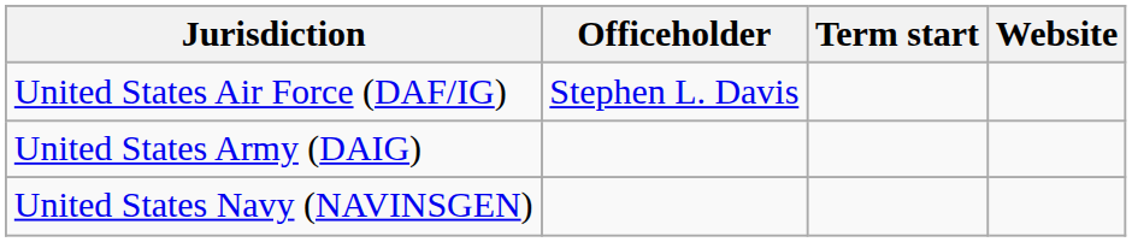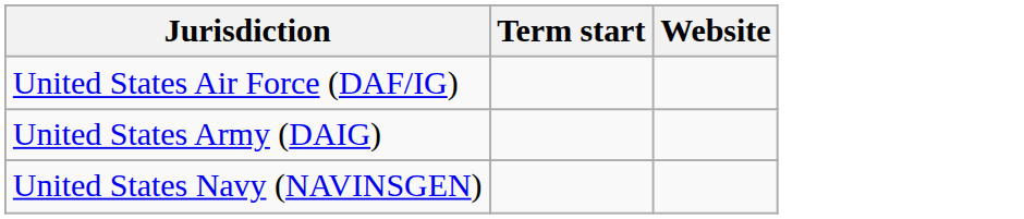- column: Officeholder | Stephen L. Davis
